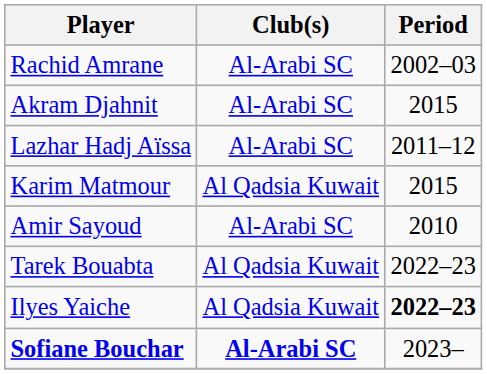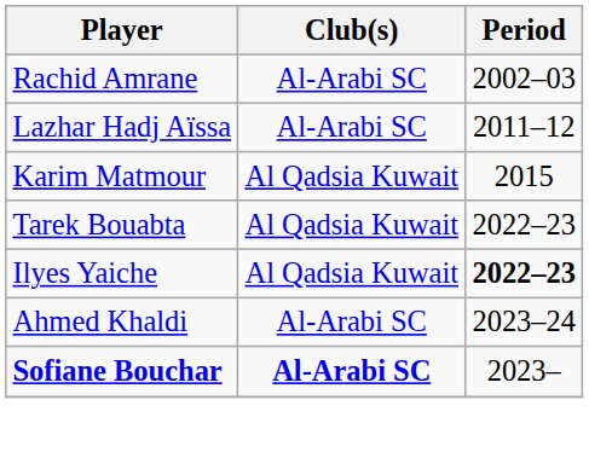- row: Akram Djahnit | Al-Arabi SC | 2015
- row: Amir Sayoud | Al-Arabi SC | 2010
+ row: Ahmed Khaldi | Al-Arabi SC | 2023–24
